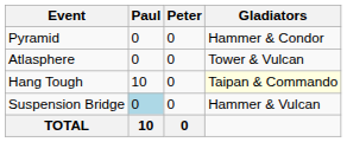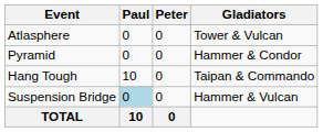rows swapped: Atlasphere <-> Pyramid
Hang Tough | Gladiators: lightyellow background -> no background
